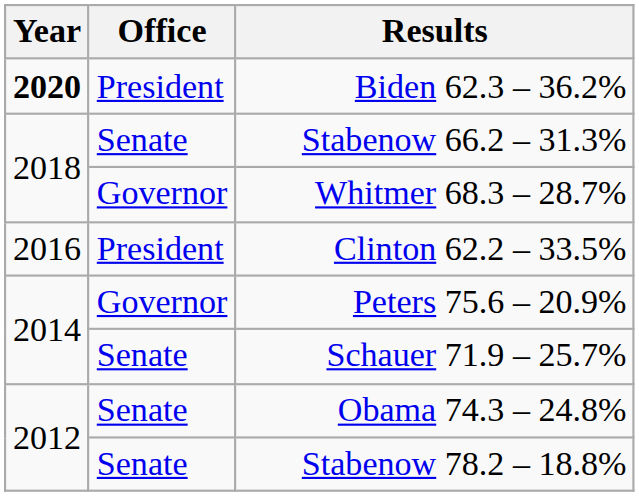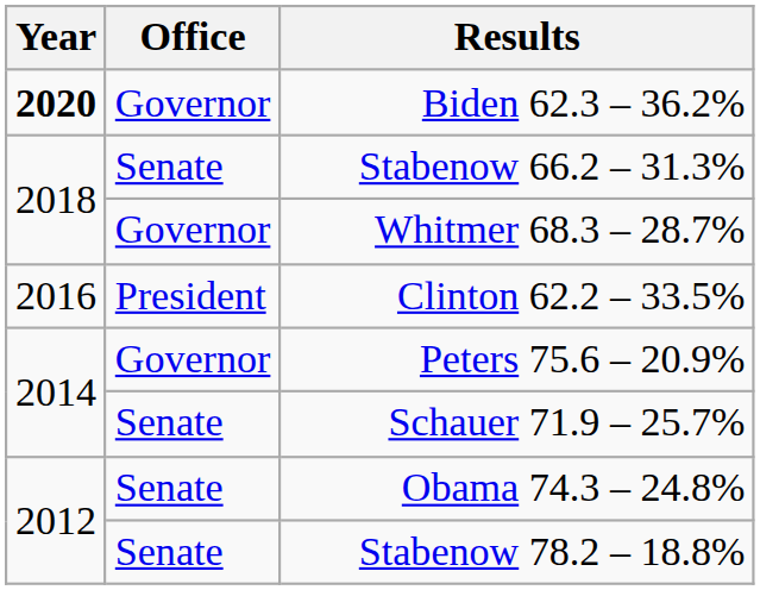Biden 62.3 – 36.2% | Office: President -> Governor
